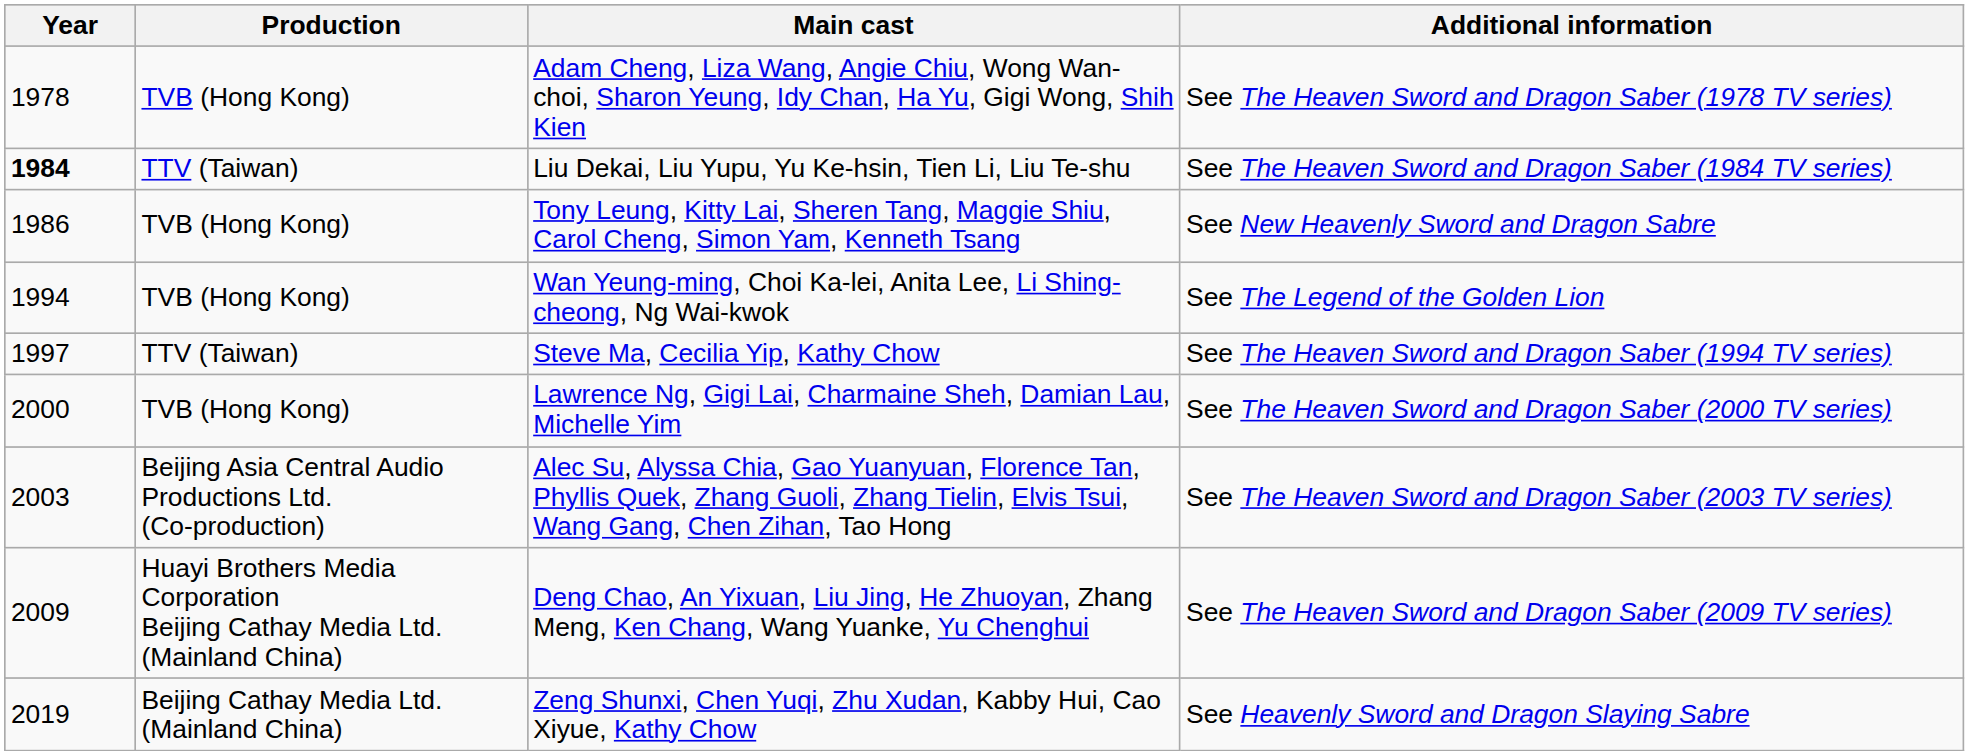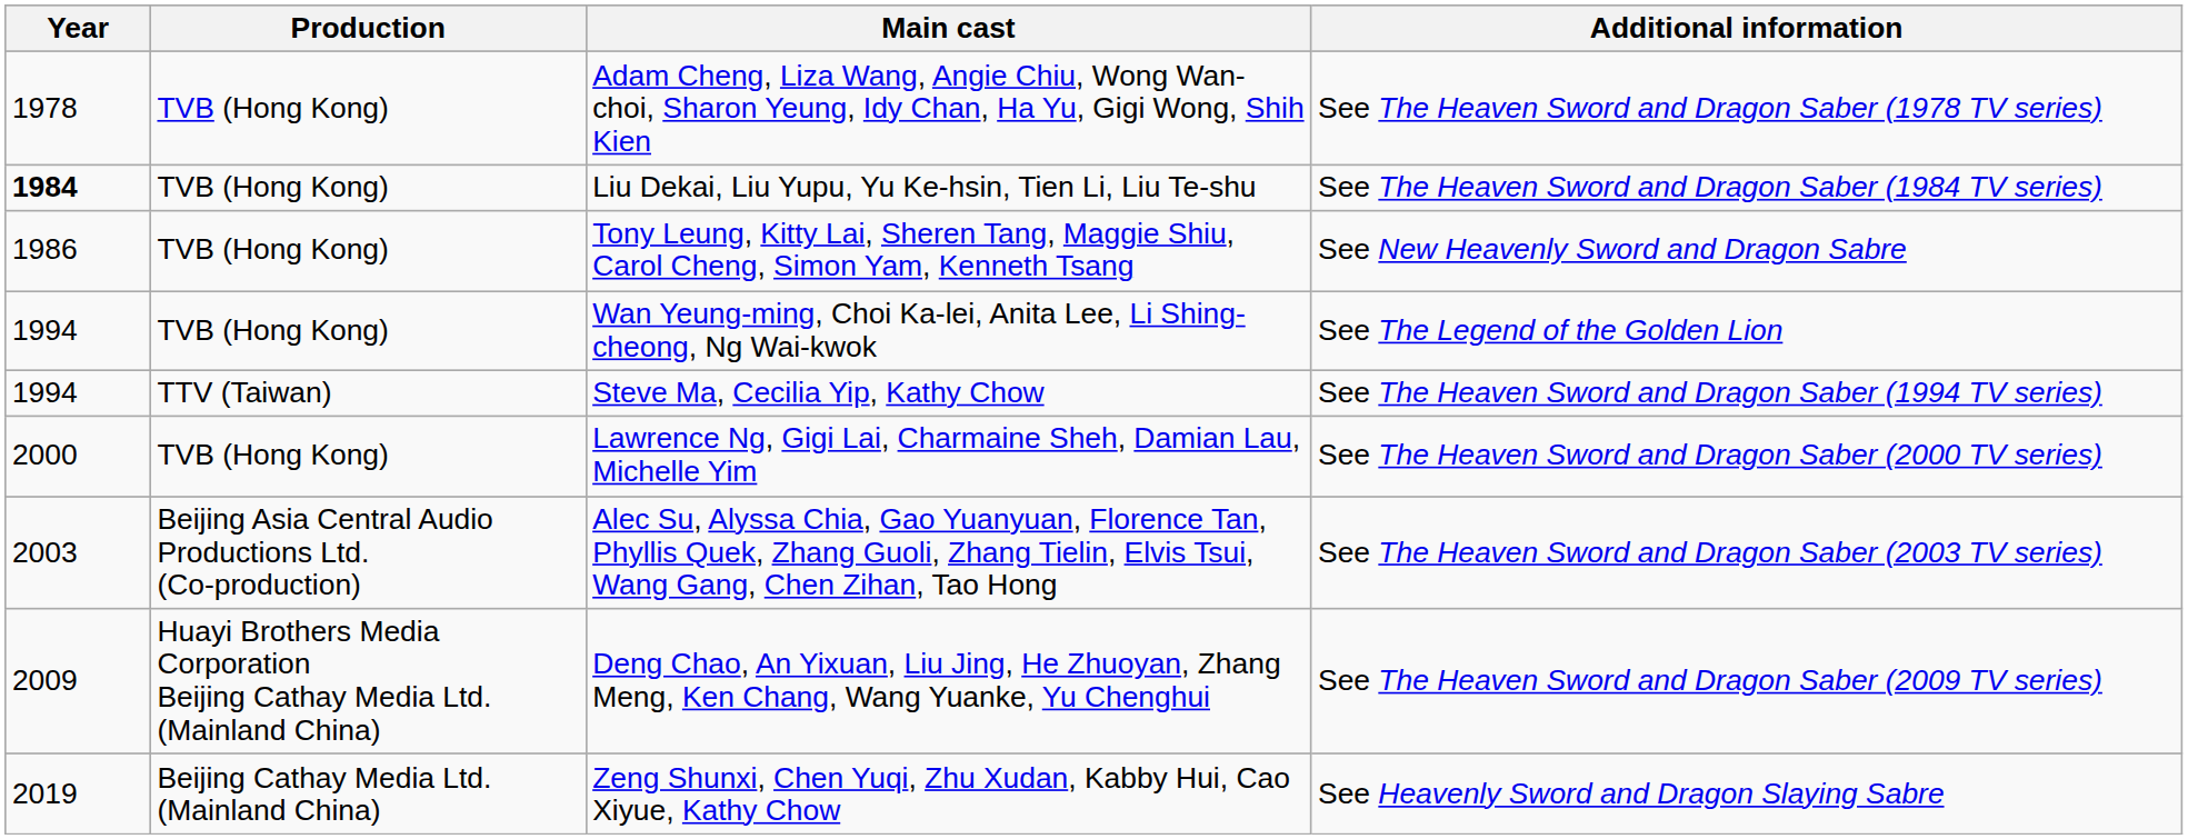Liu Dekai, Liu Yupu, Yu Ke-hsin, Tien Li, Liu Te-shu | Production: TTV (Taiwan) -> TVB (Hong Kong)
Steve Ma, Cecilia Yip, Kathy Chow | Year: 1997 -> 1994
